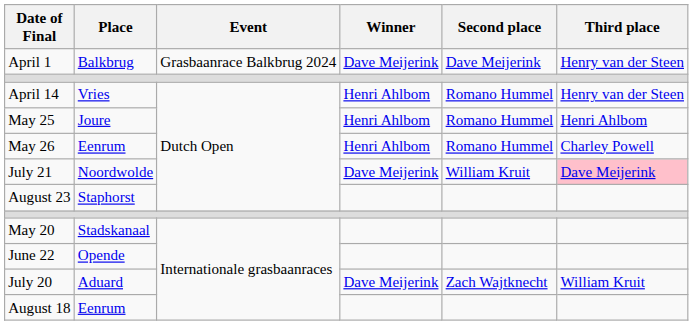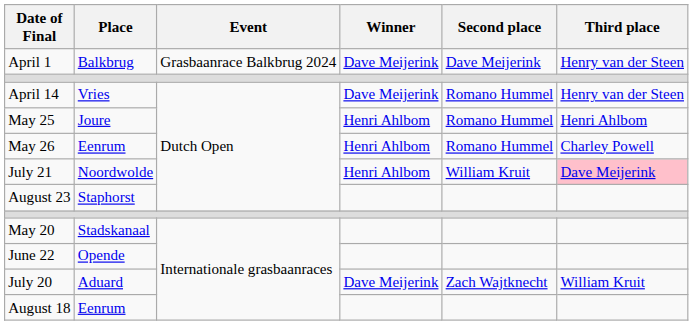April 14 | Winner: Henri Ahlbom -> Dave Meijerink
July 21 | Winner: Dave Meijerink -> Henri Ahlbom
